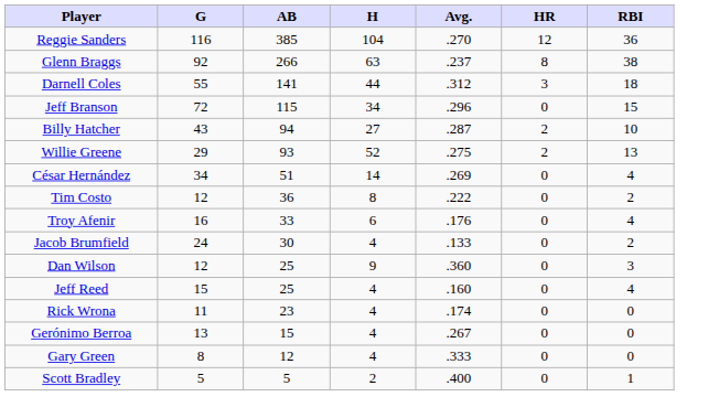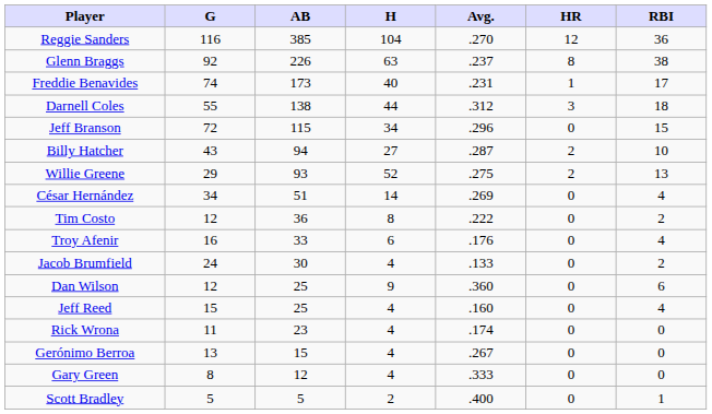Glenn Braggs | AB: 266 -> 226
+ row: Freddie Benavides | 74 | 173 | 40 | .231 | 1 | 17
Darnell Coles | AB: 141 -> 138
Dan Wilson | RBI: 3 -> 6
